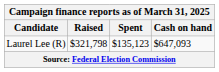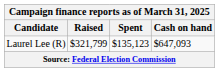Laurel Lee (R) | Raised: $321,798 -> $321,799
